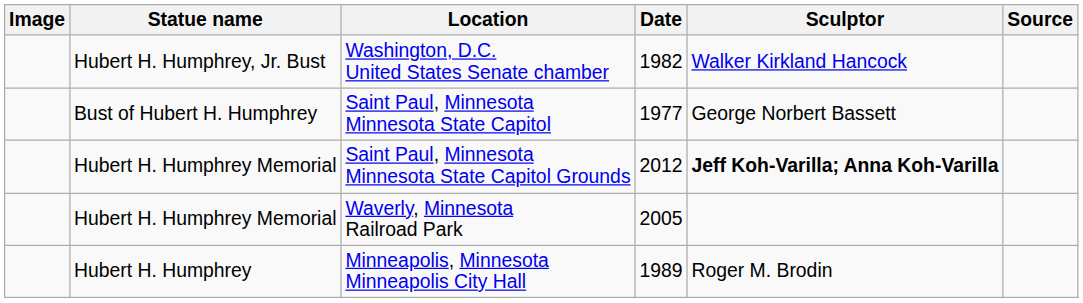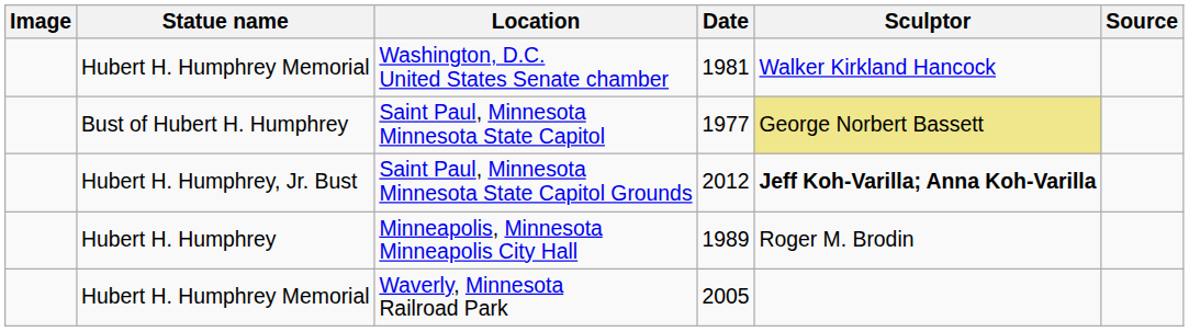Washington, D.C. United States Senate chamber | Statue name: Hubert H. Humphrey, Jr. Bust -> Hubert H. Humphrey Memorial
Washington, D.C. United States Senate chamber | Date: 1982 -> 1981
Saint Paul, Minnesota Minnesota State Capitol | Sculptor: no background -> khaki background
Saint Paul, Minnesota Minnesota State Capitol Grounds | Statue name: Hubert H. Humphrey Memorial -> Hubert H. Humphrey, Jr. Bust
rows swapped: Minneapolis, Minnesota Minneapolis City Hall <-> Waverly, Minnesota Railroad Park
